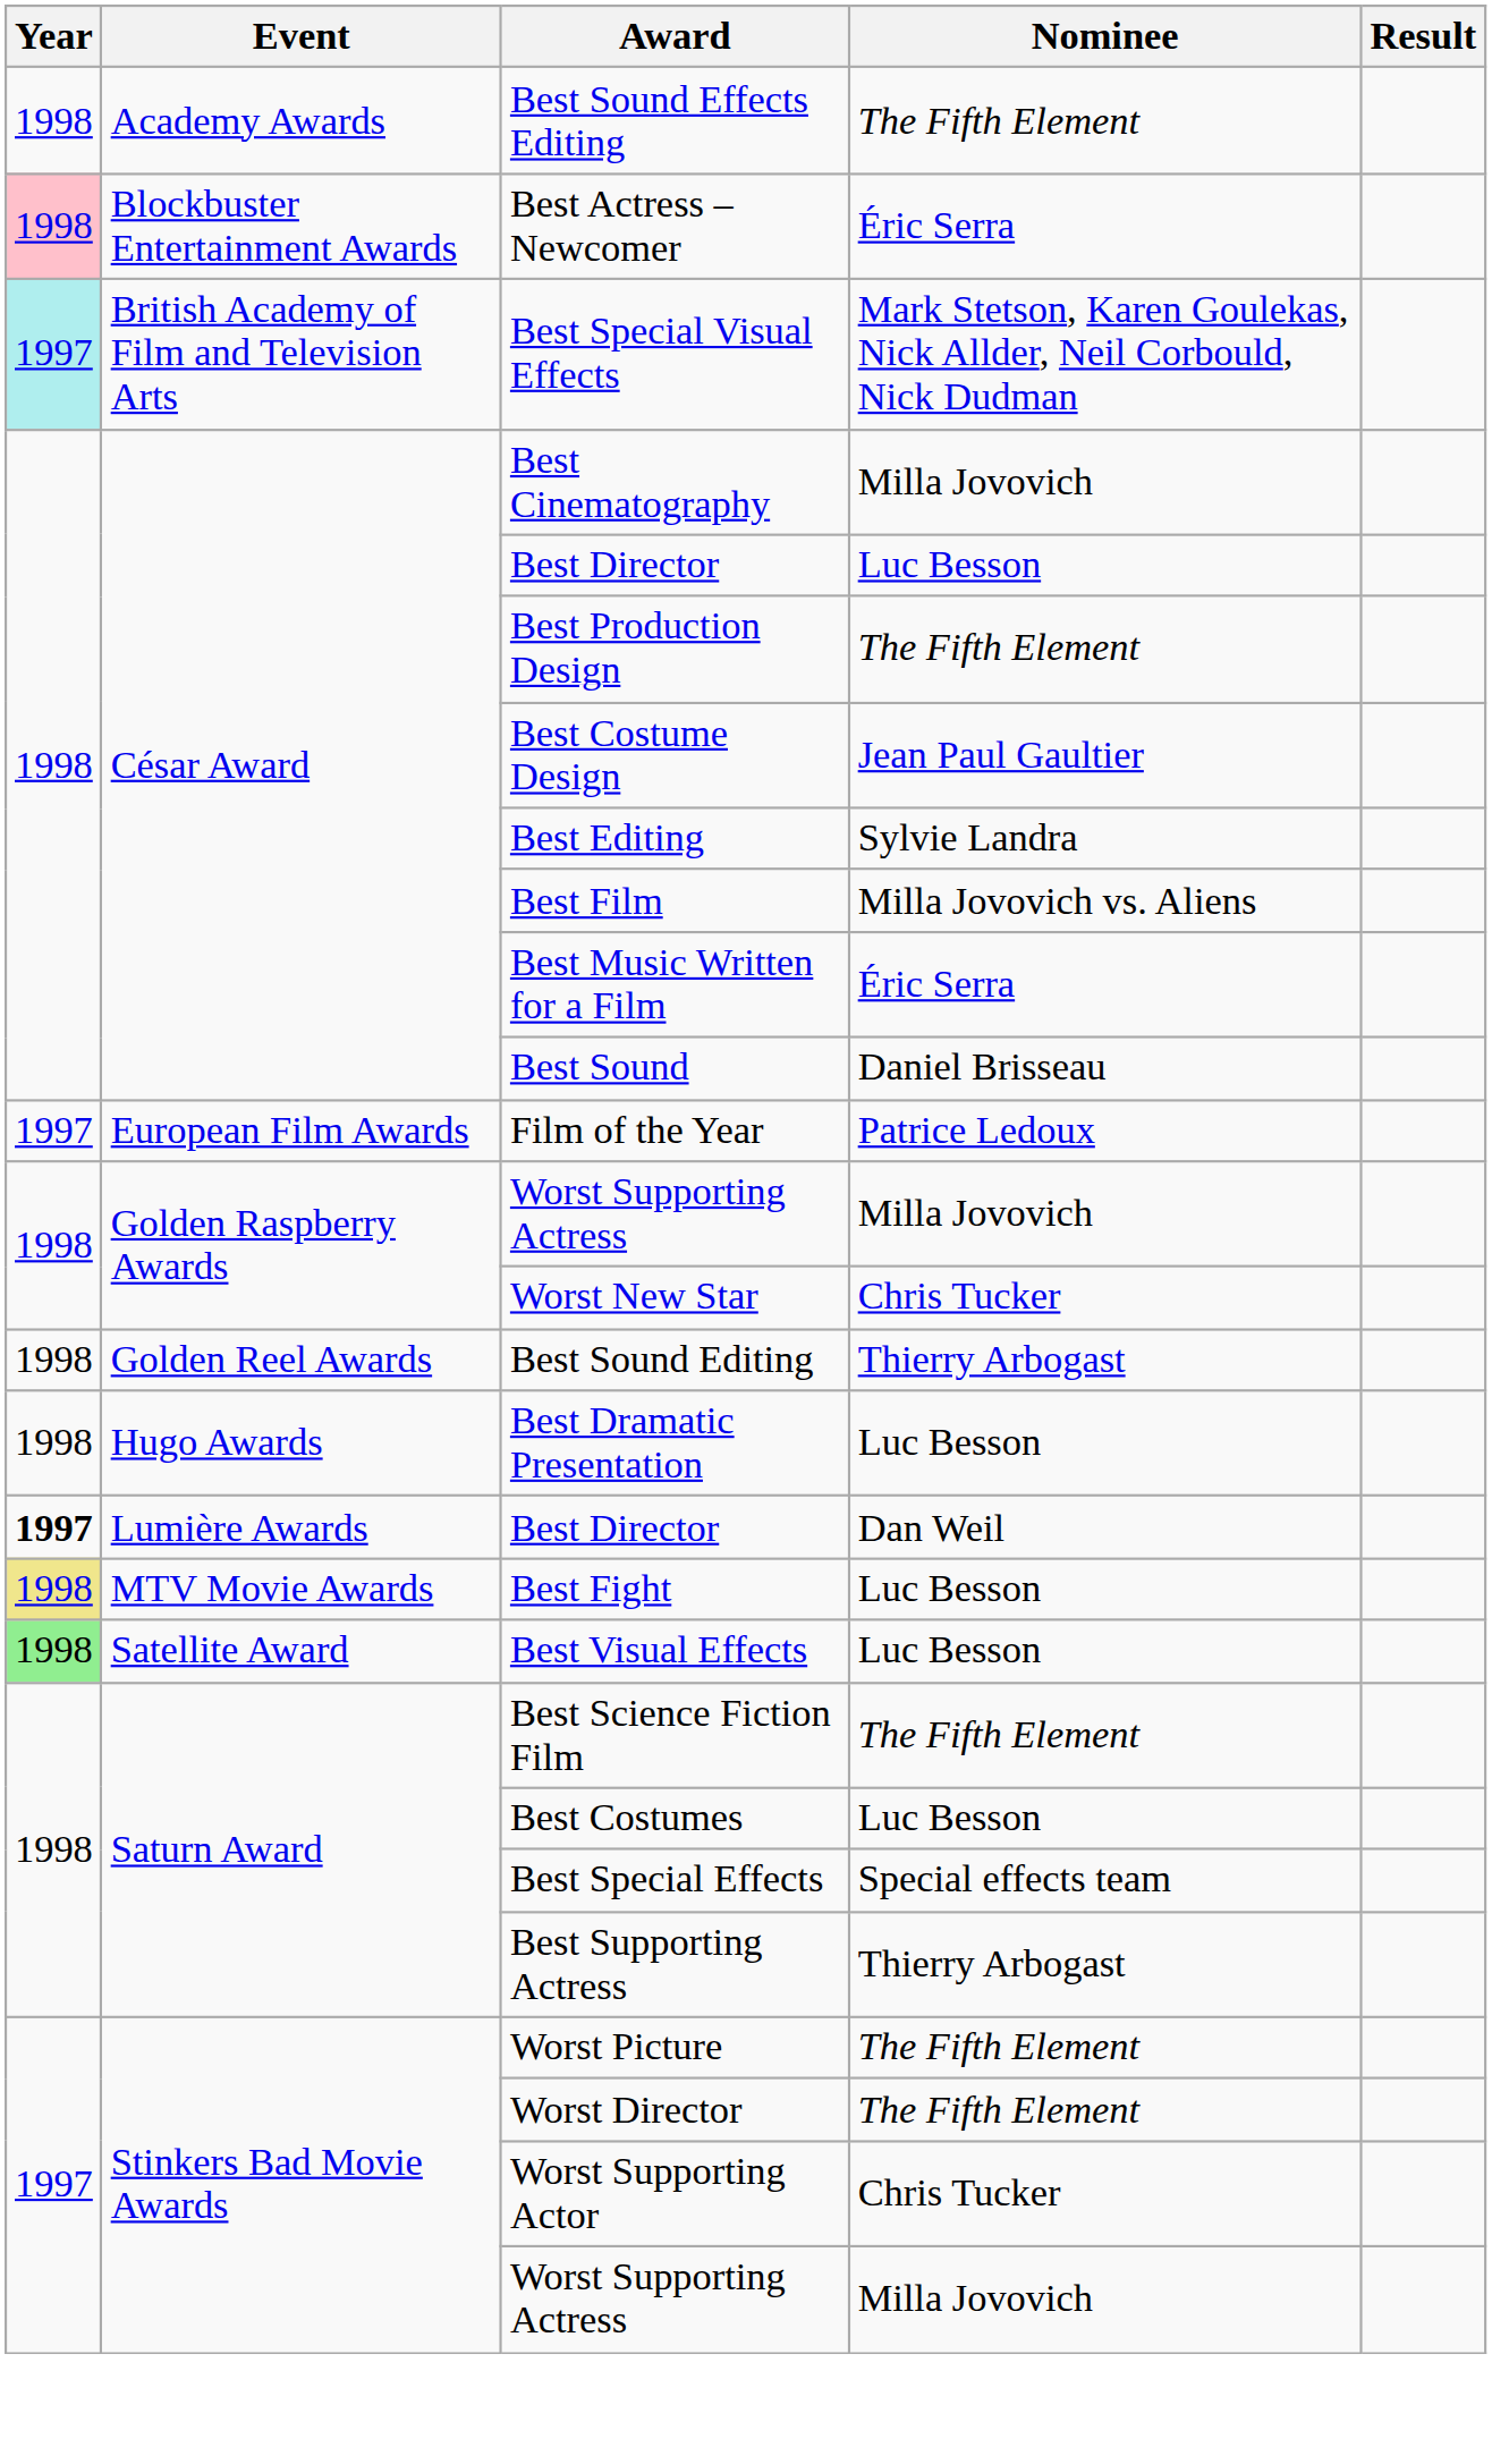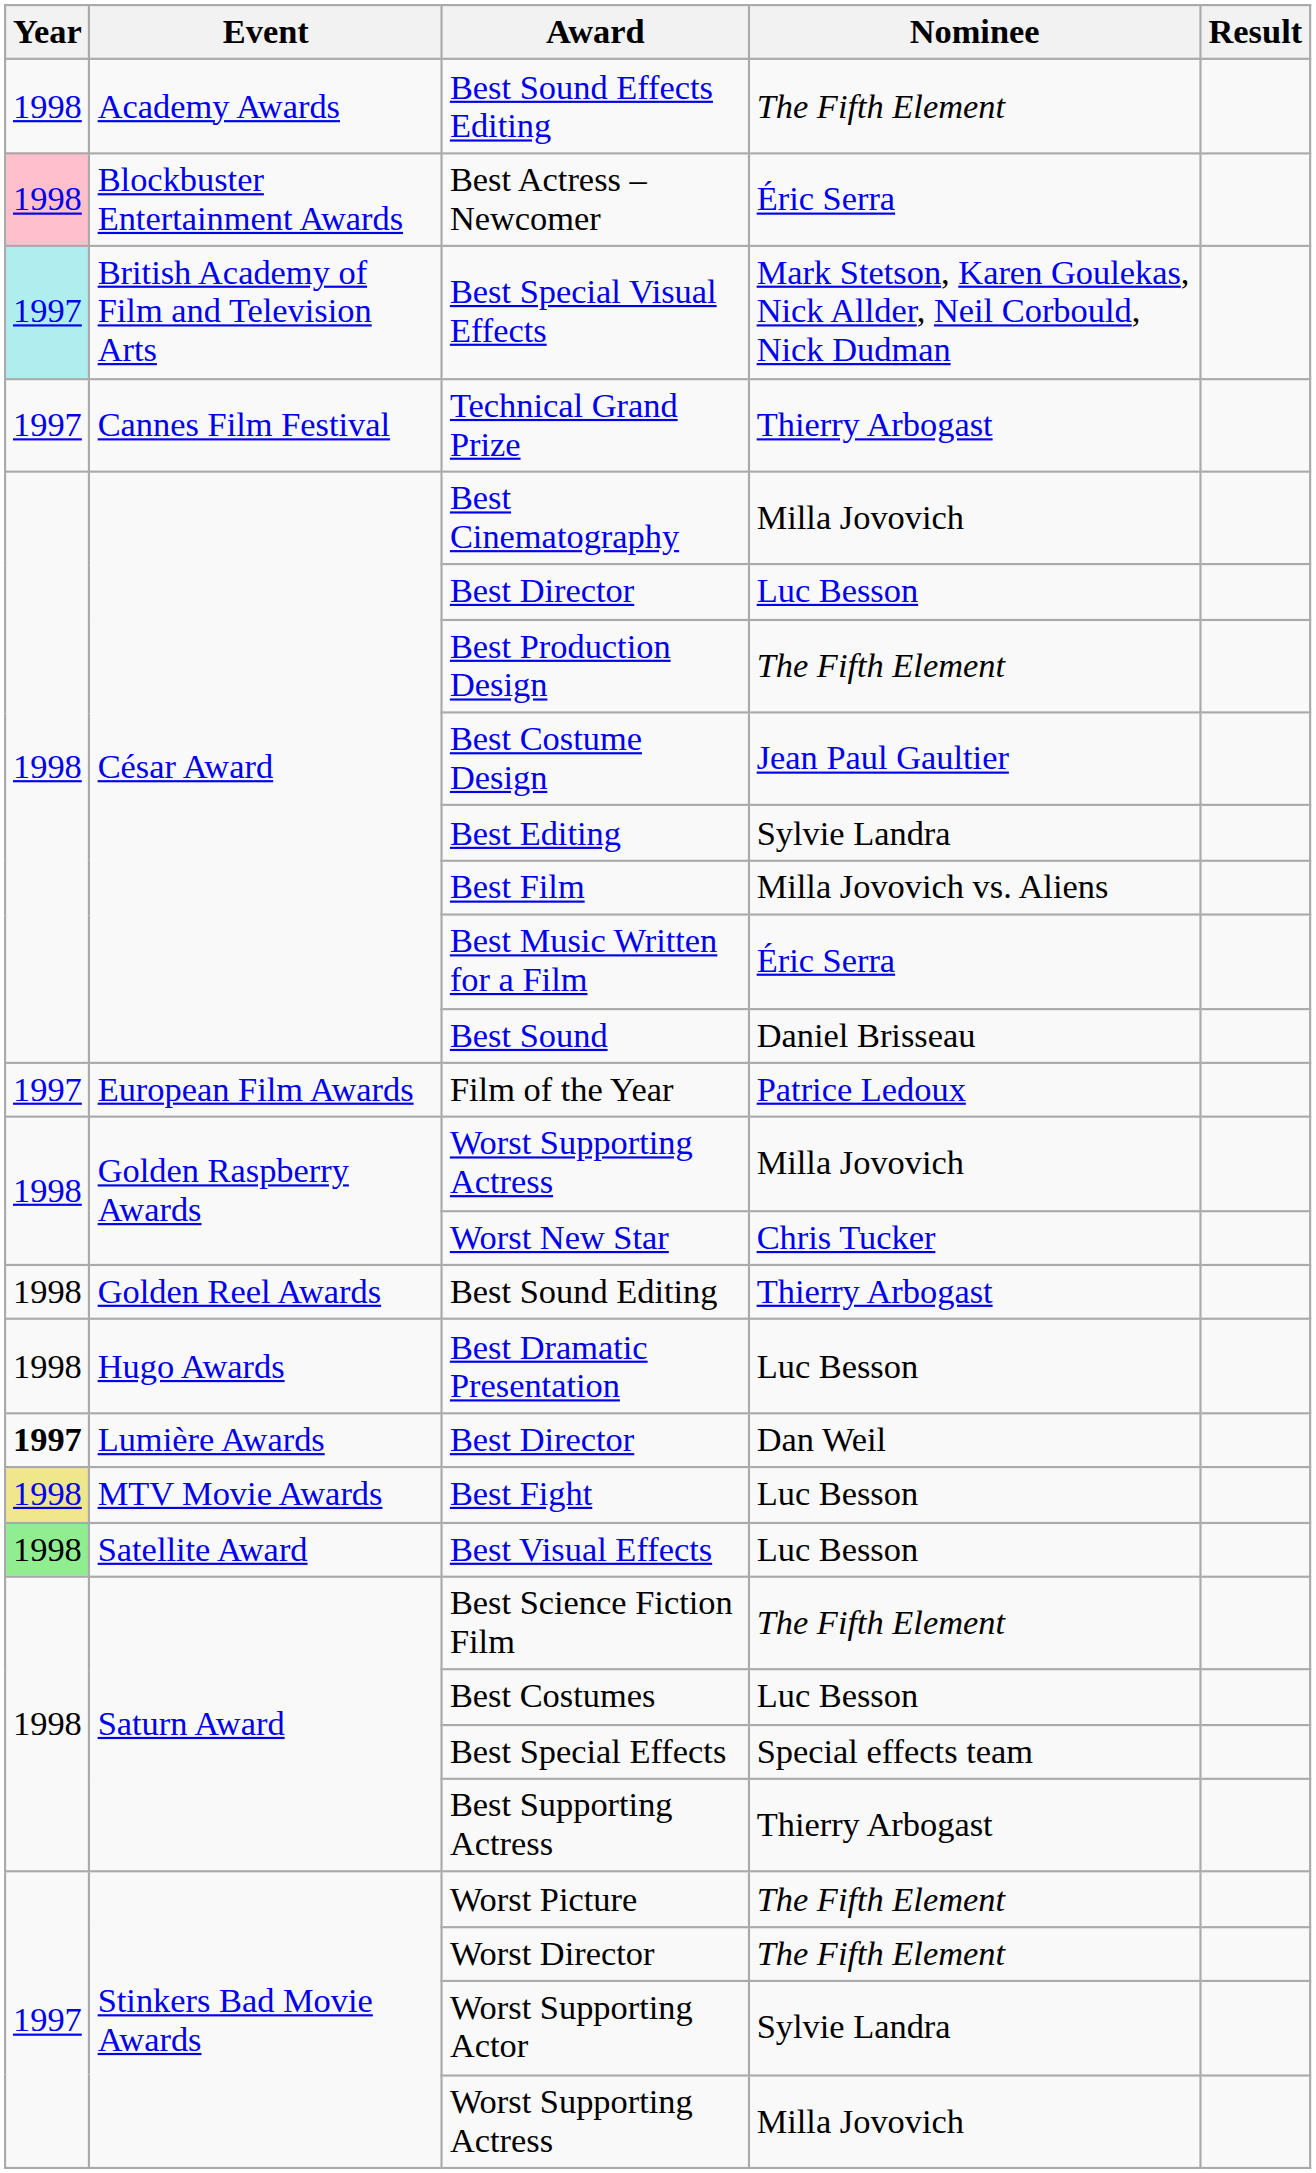+ row: 1997 | Cannes Film Festival | Technical Grand Prize | Thierry Arbogast
Worst Supporting Actor | Nominee: Chris Tucker -> Sylvie Landra
